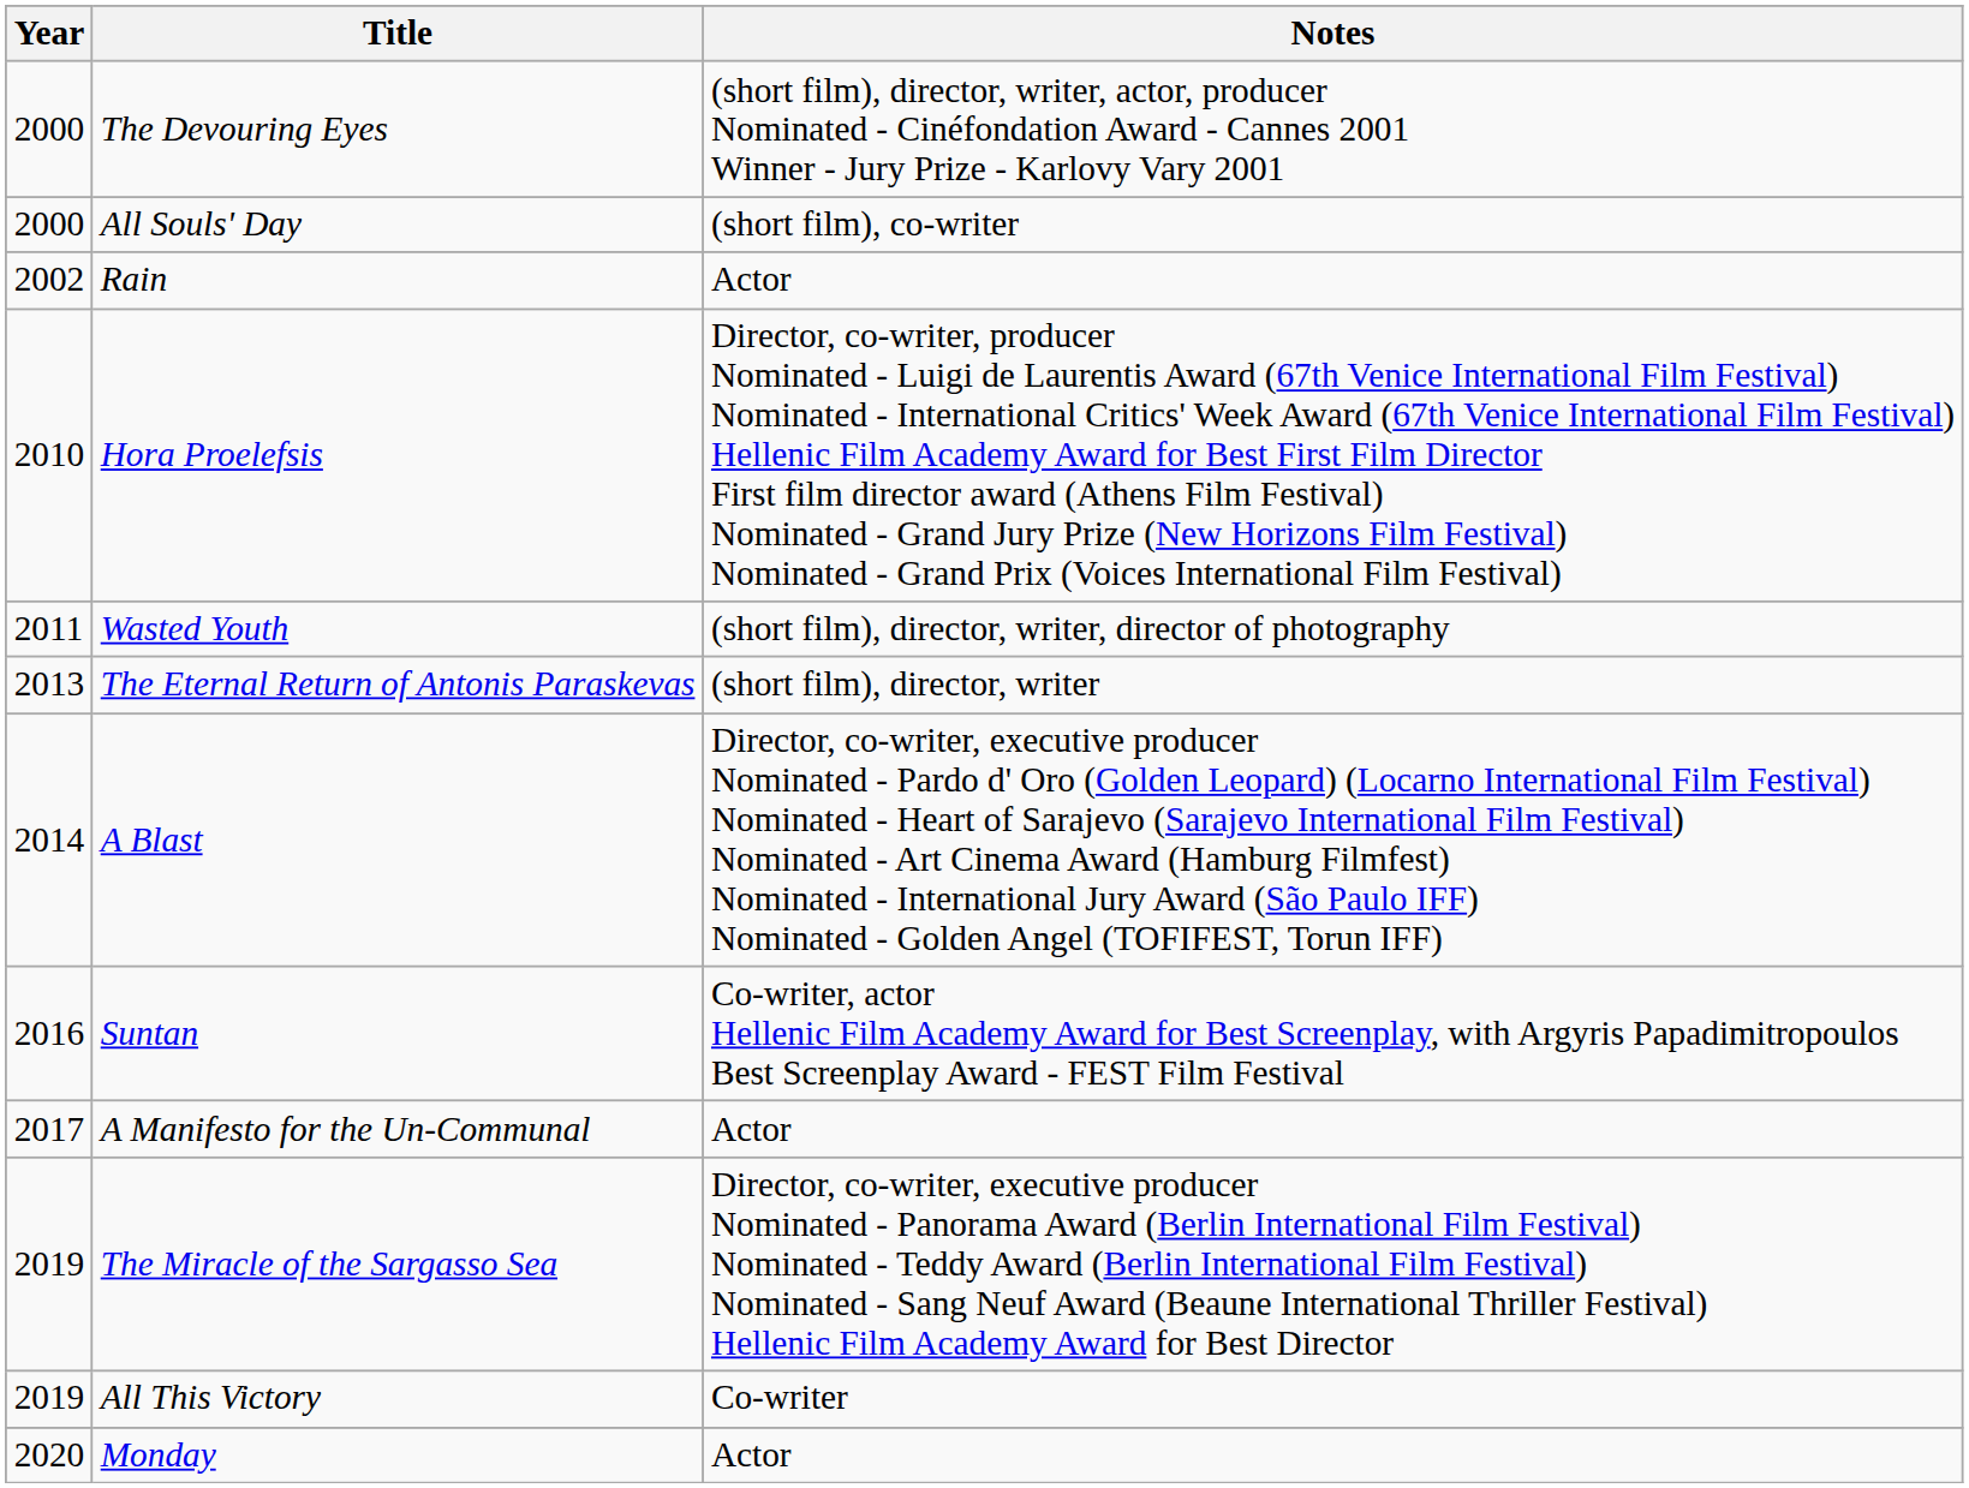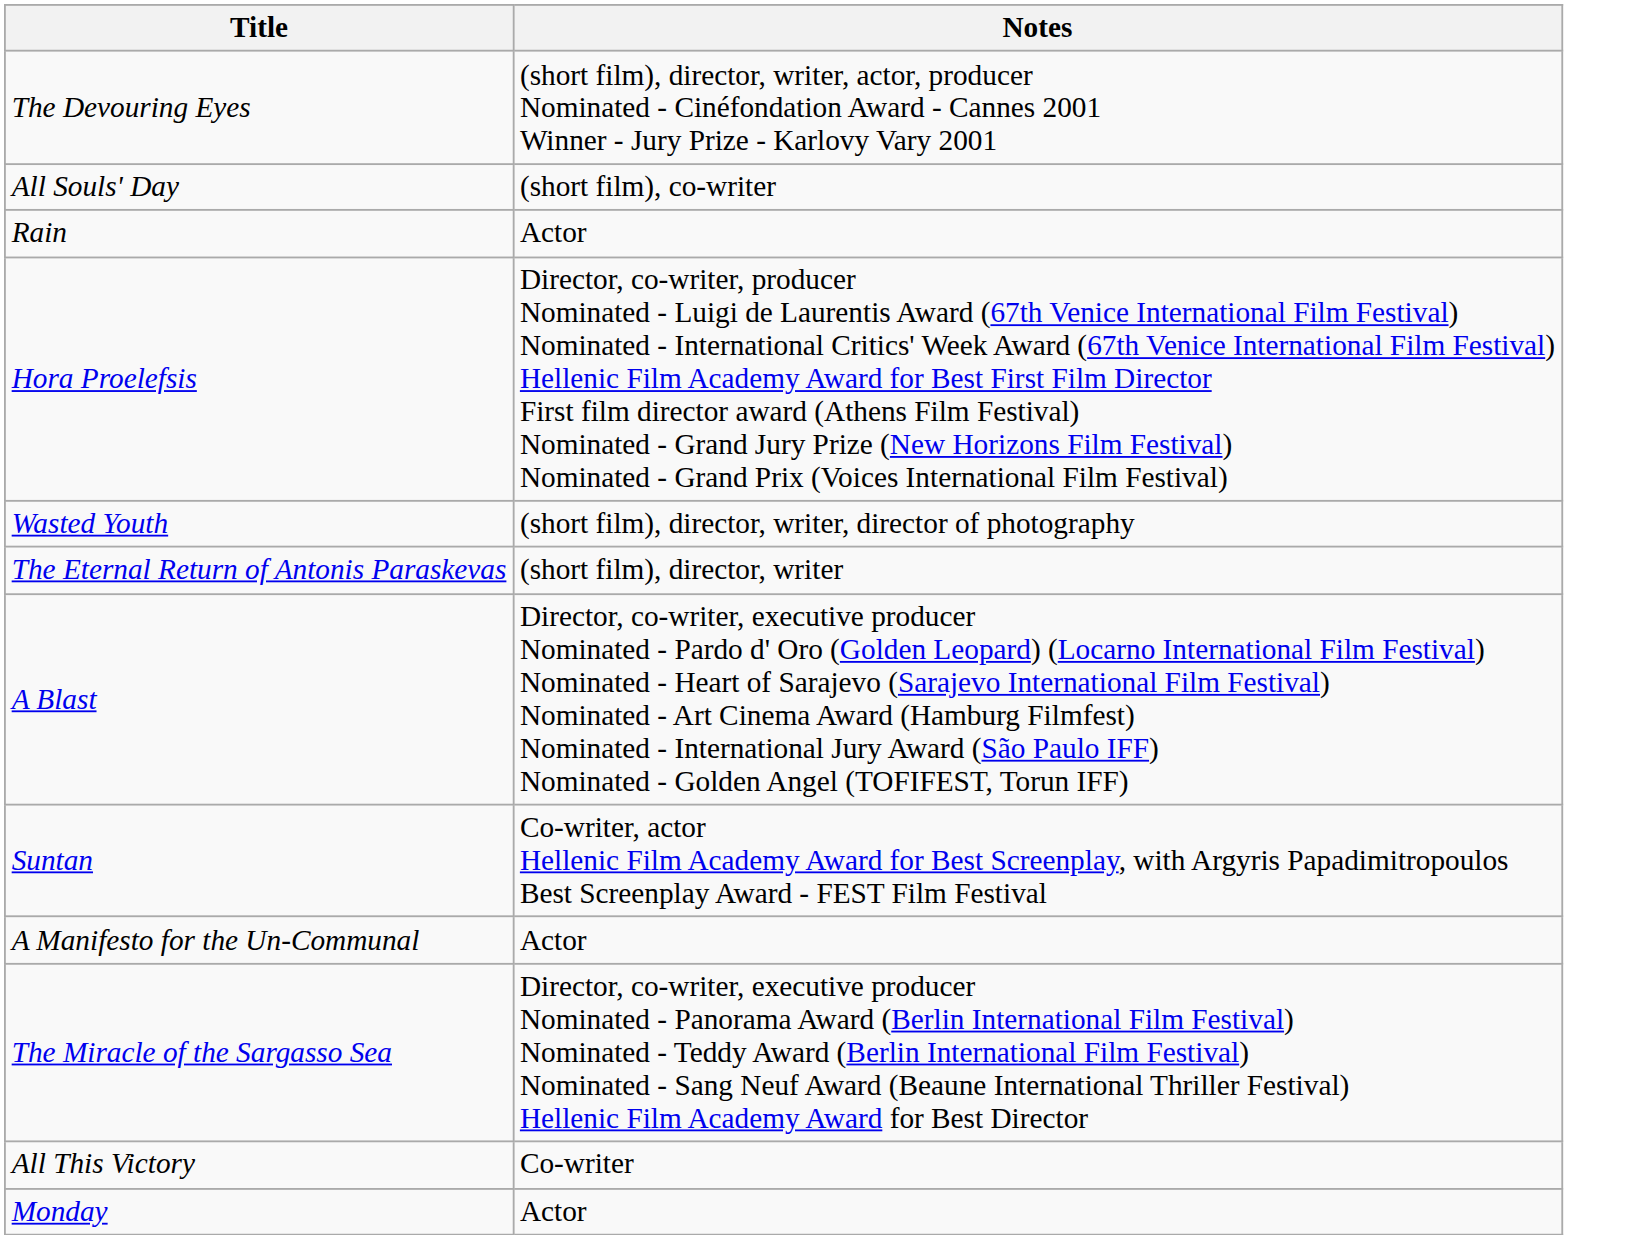- column: Year | 2000 | 2000 | 2002 | 2010 | 2011 | 2013 | 2014 | 2016 | 2017 | 2019 | 2019 | 2020
